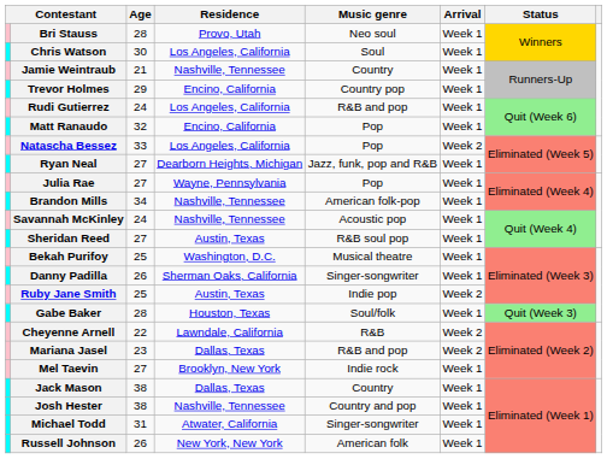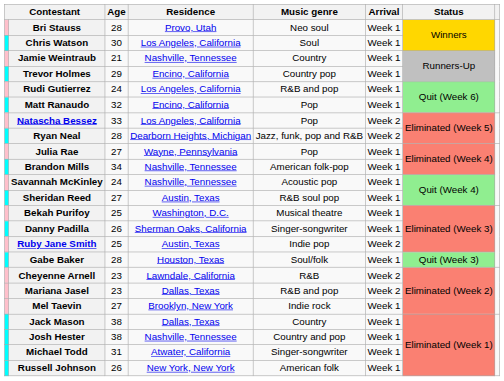Ryan Neal | Age: 27 -> 28
Ryan Neal | Arrival: Week 1 -> Week 2
Cheyenne Arnell | Age: 22 -> 23
